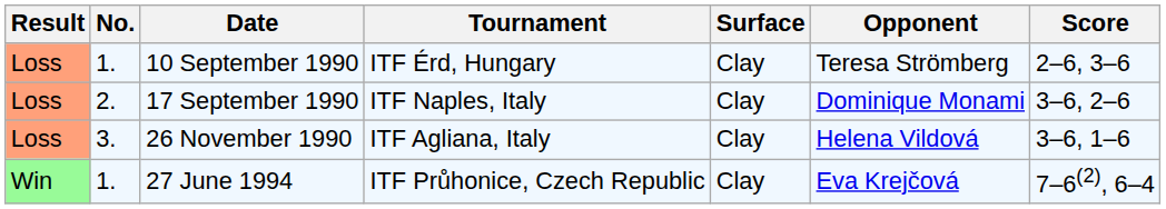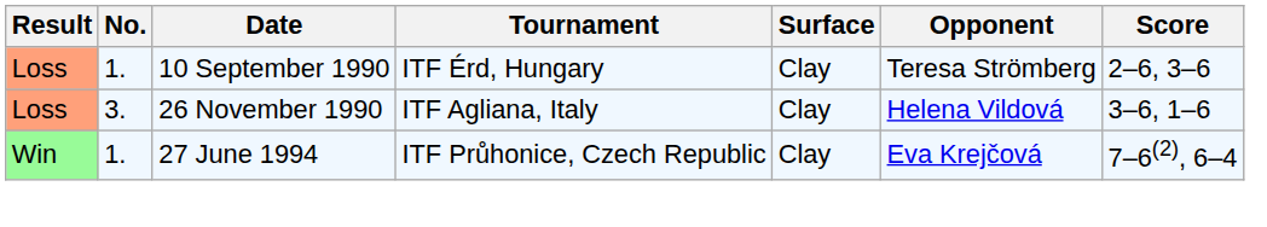- row: Loss | 2. | 17 September 1990 | ITF Naples, Italy | Clay | Dominique Monami | 3–6, 2–6
